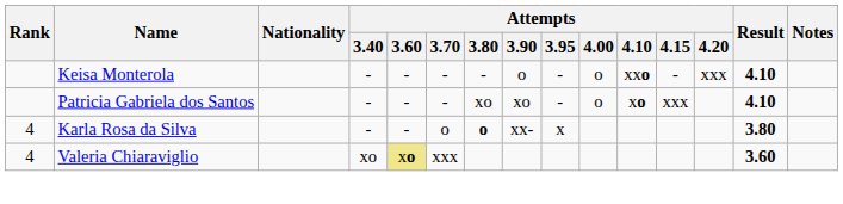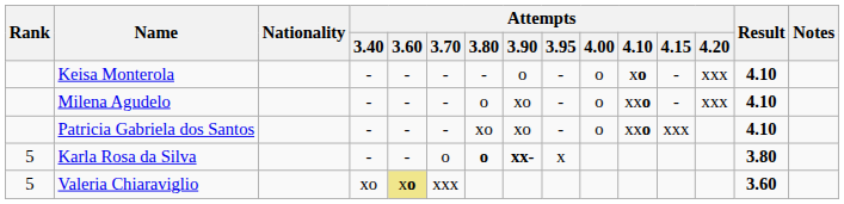Keisa Monterola | Attempts / 4.10: xxo -> xo
+ row: Milena Agudelo | - | - | - | o | xo | - | o | xxo | - | xxx | 4.10
Patricia Gabriela dos Santos | Attempts / 4.10: xo -> xxo
Karla Rosa da Silva | Rank: 4 -> 5
Karla Rosa da Silva | Attempts / 3.90: normal -> bold
Valeria Chiaraviglio | Rank: 4 -> 5
